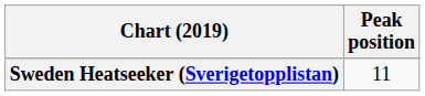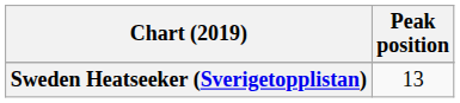Sweden Heatseeker (Sverigetopplistan) | Peak position: 11 -> 13
